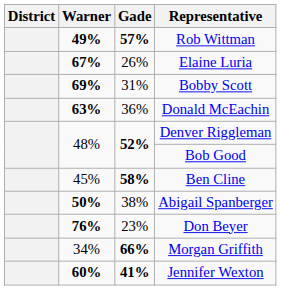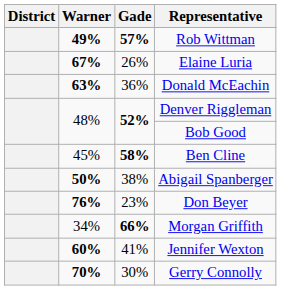- row: 69% | 31% | Bobby Scott
Jennifer Wexton | Gade: bold -> normal
+ row: 70% | 30% | Gerry Connolly
